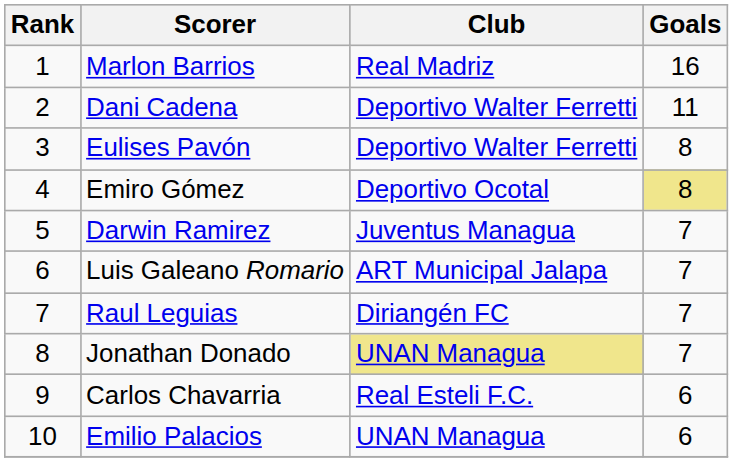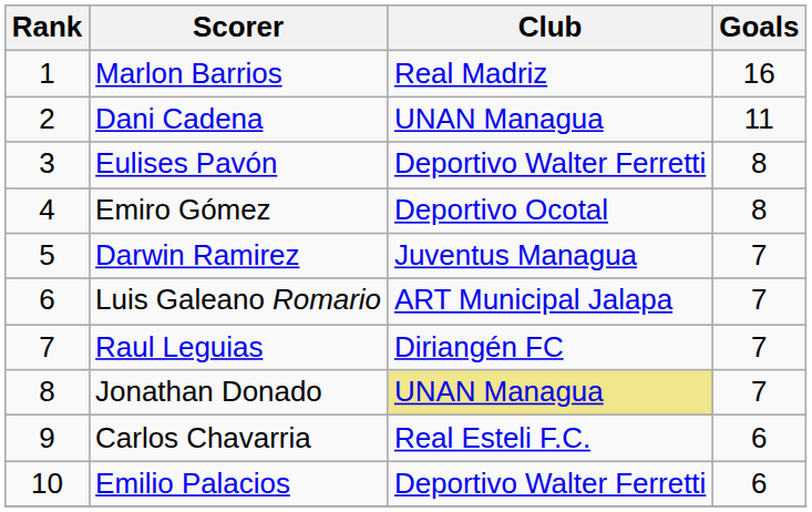Dani Cadena | Club: Deportivo Walter Ferretti -> UNAN Managua
Emiro Gómez | Goals: khaki background -> no background
Emilio Palacios | Club: UNAN Managua -> Deportivo Walter Ferretti
